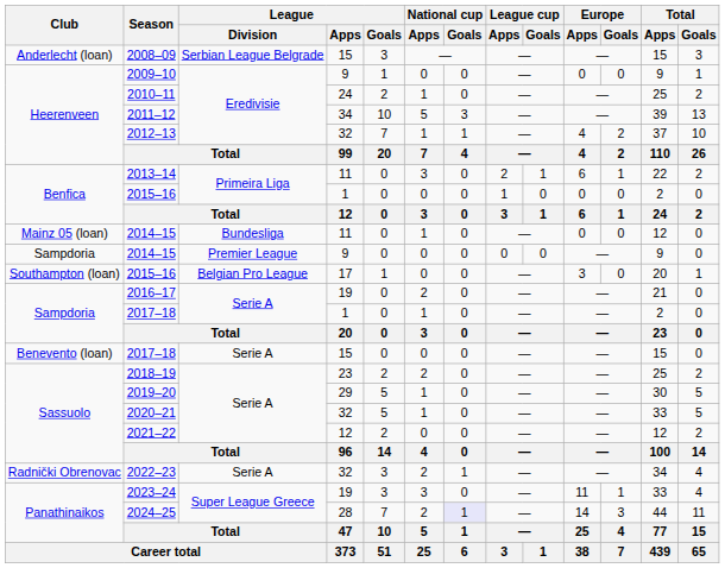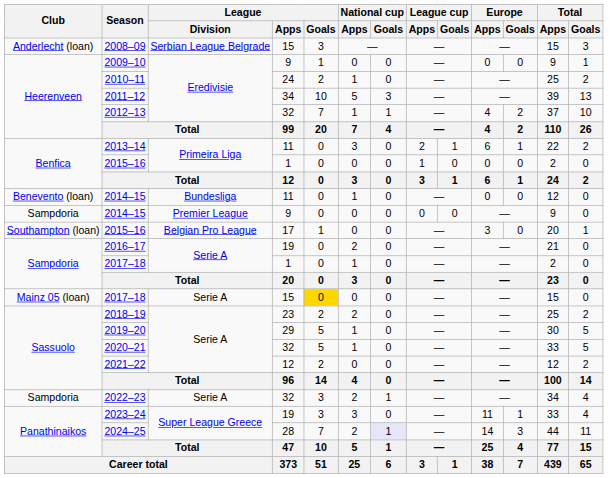2014–15 / 11 | Club: Mainz 05 (loan) -> Benevento (loan)
2017–18 / 15 | Club: Benevento (loan) -> Mainz 05 (loan)
2017–18 / 15 | League / Goals: no background -> gold background
2022–23 | Club: Radnički Obrenovac -> Sampdoria
